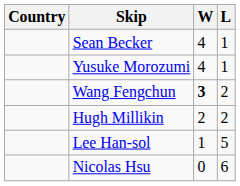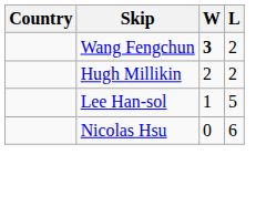- row: Sean Becker | 4 | 1
- row: Yusuke Morozumi | 4 | 1
